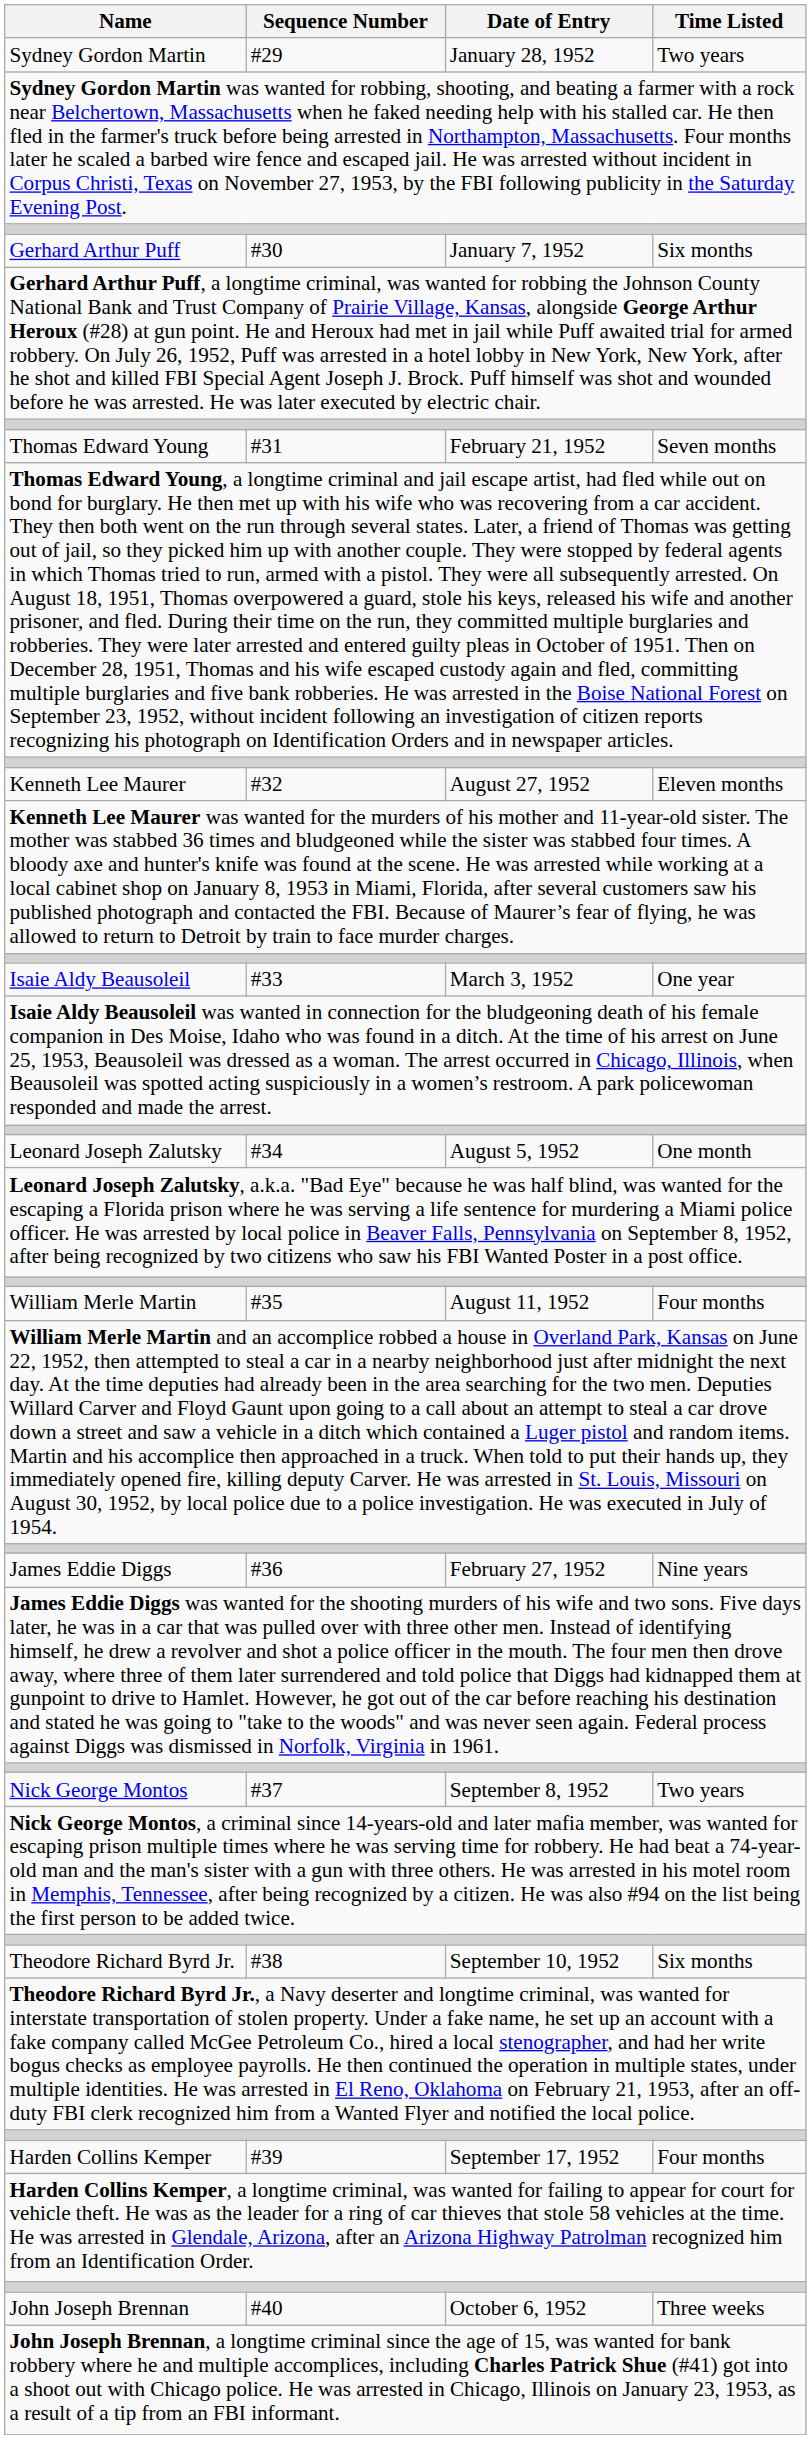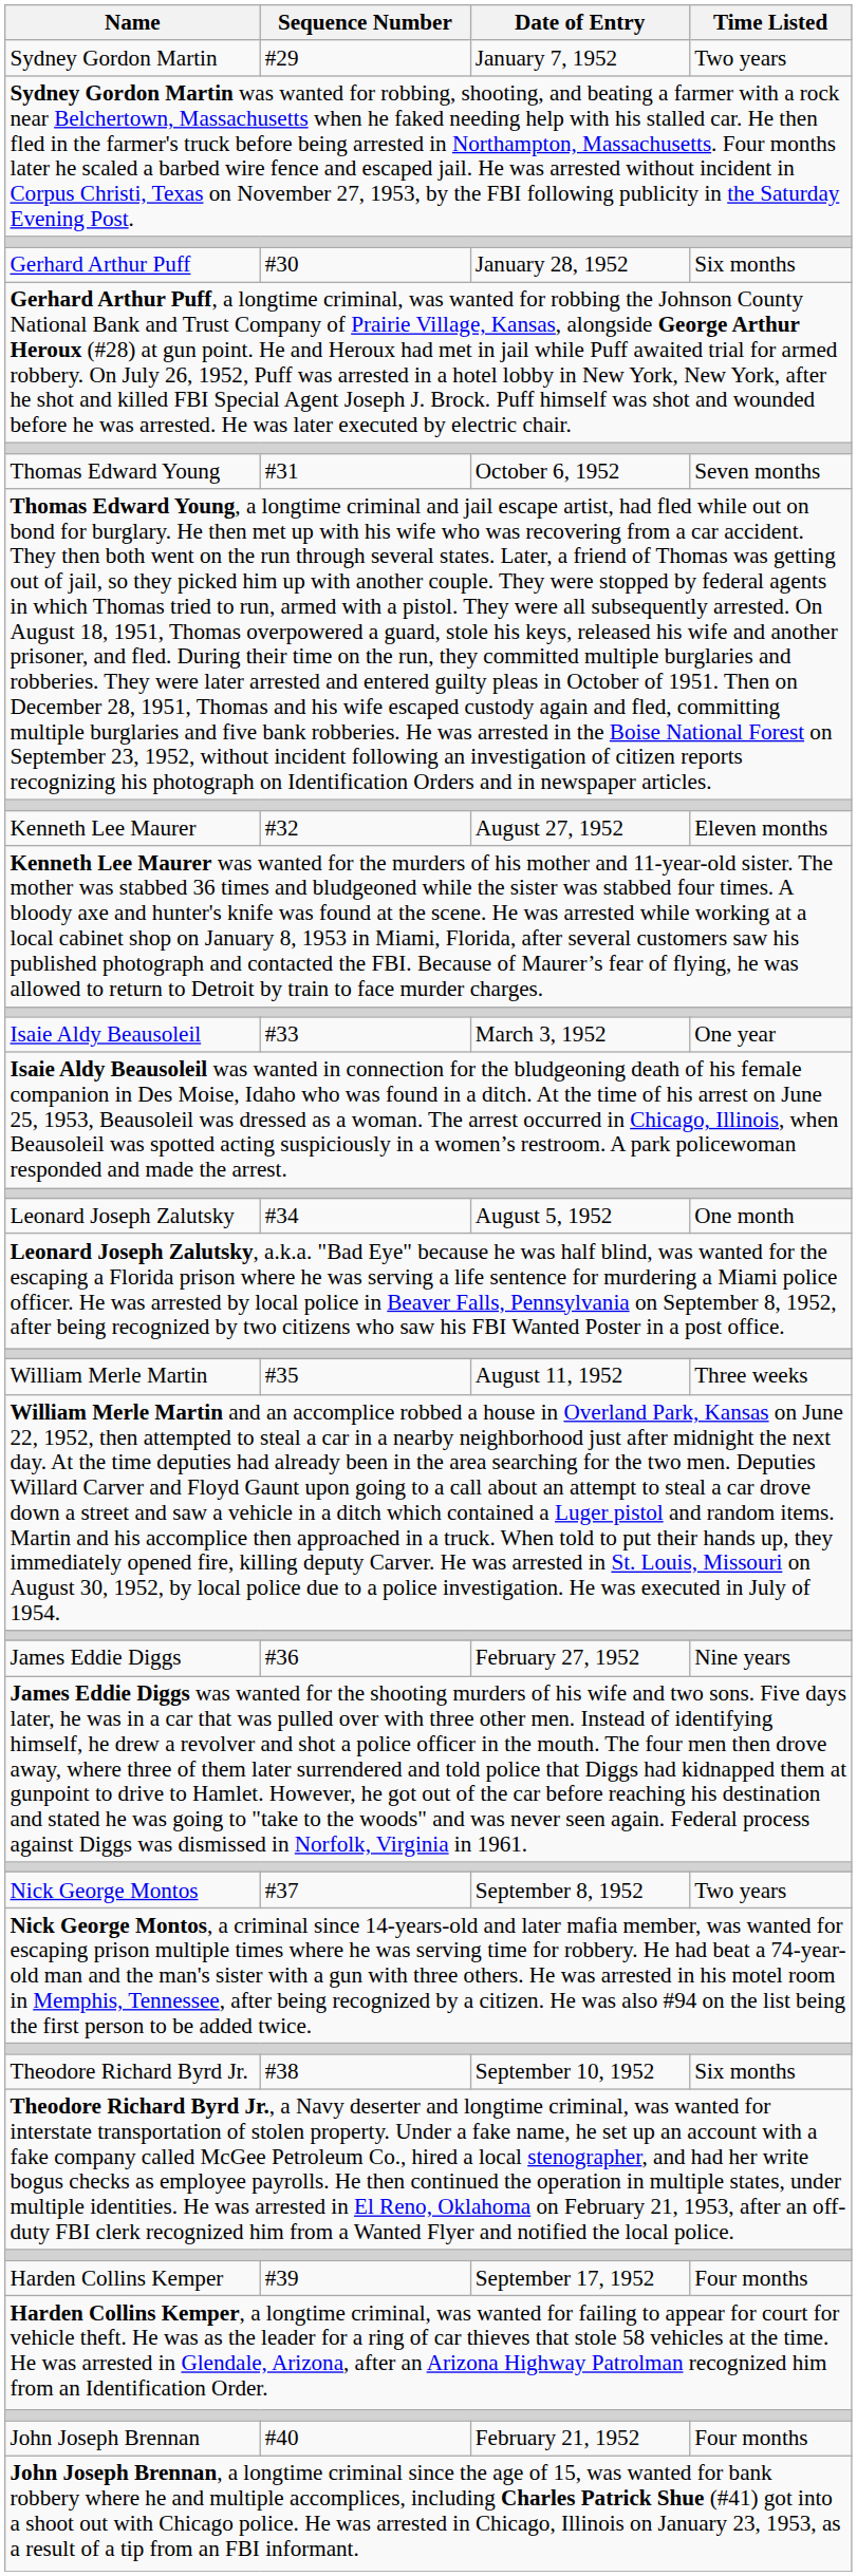Sydney Gordon Martin | Date of Entry: January 28, 1952 -> January 7, 1952
Gerhard Arthur Puff | Date of Entry: January 7, 1952 -> January 28, 1952
Thomas Edward Young | Date of Entry: February 21, 1952 -> October 6, 1952
William Merle Martin | Time Listed: Four months -> Three weeks
John Joseph Brennan | Date of Entry: October 6, 1952 -> February 21, 1952
John Joseph Brennan | Time Listed: Three weeks -> Four months
